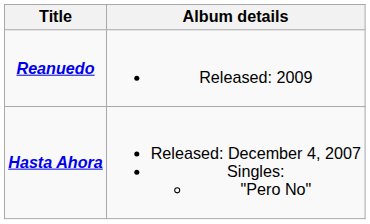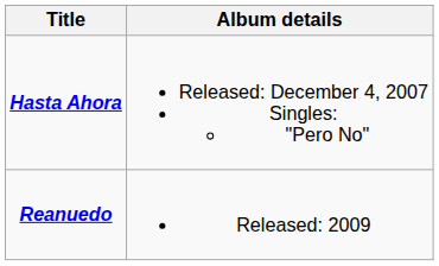rows swapped: Hasta Ahora <-> Reanuedo
